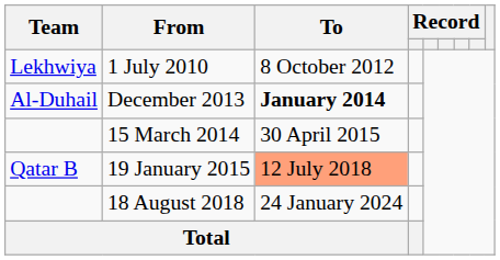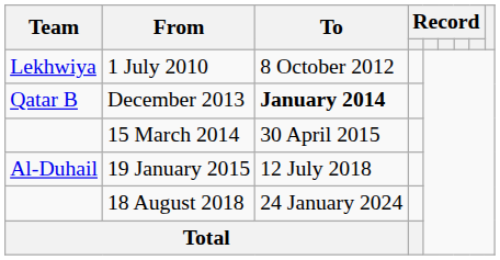December 2013 | Team: Al-Duhail -> Qatar B
19 January 2015 | Team: Qatar B -> Al-Duhail
19 January 2015 | To: lightsalmon background -> no background
